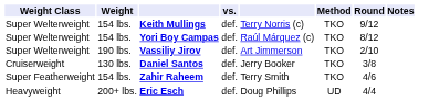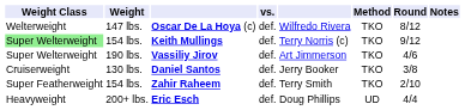+ row: Welterweight | 147 lbs. | Oscar De La Hoya (c) | def. | Wilfredo Rivera | TKO | 8/12
Keith Mullings | Weight Class: no background -> lightgreen background
- row: Super Welterweight | 154 lbs. | Yori Boy Campas | def. | Raúl Márquez (c) | TKO | 8/12
Vassiliy Jirov | Round: 2/10 -> 4/6
Zahir Raheem | Round: 4/6 -> 2/10
